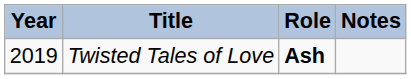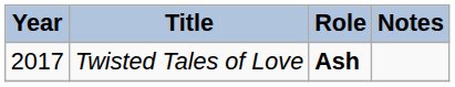Twisted Tales of Love | Year: 2019 -> 2017
